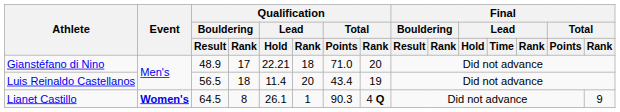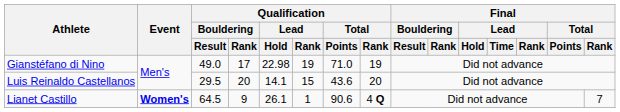Gianstéfano di Nino | Qualification / Bouldering / Result: 48.9 -> 49.0
Gianstéfano di Nino | Qualification / Lead / Hold: 22.21 -> 22.98
Gianstéfano di Nino | Qualification / Lead / Rank: 18 -> 19
Gianstéfano di Nino | Qualification / Total / Rank: 20 -> 19
Luis Reinaldo Castellanos | Qualification / Bouldering / Result: 56.5 -> 29.5
Luis Reinaldo Castellanos | Qualification / Bouldering / Rank: 18 -> 20
Luis Reinaldo Castellanos | Qualification / Lead / Hold: 11.4 -> 14.1
Luis Reinaldo Castellanos | Qualification / Lead / Rank: 20 -> 15
Luis Reinaldo Castellanos | Qualification / Total / Points: 43.4 -> 43.6
Luis Reinaldo Castellanos | Qualification / Total / Rank: 19 -> 20
Lianet Castillo | Qualification / Bouldering / Rank: 8 -> 9
Lianet Castillo | Qualification / Total / Points: 90.3 -> 90.6
Lianet Castillo | Final / Total / Rank: 9 -> 7
